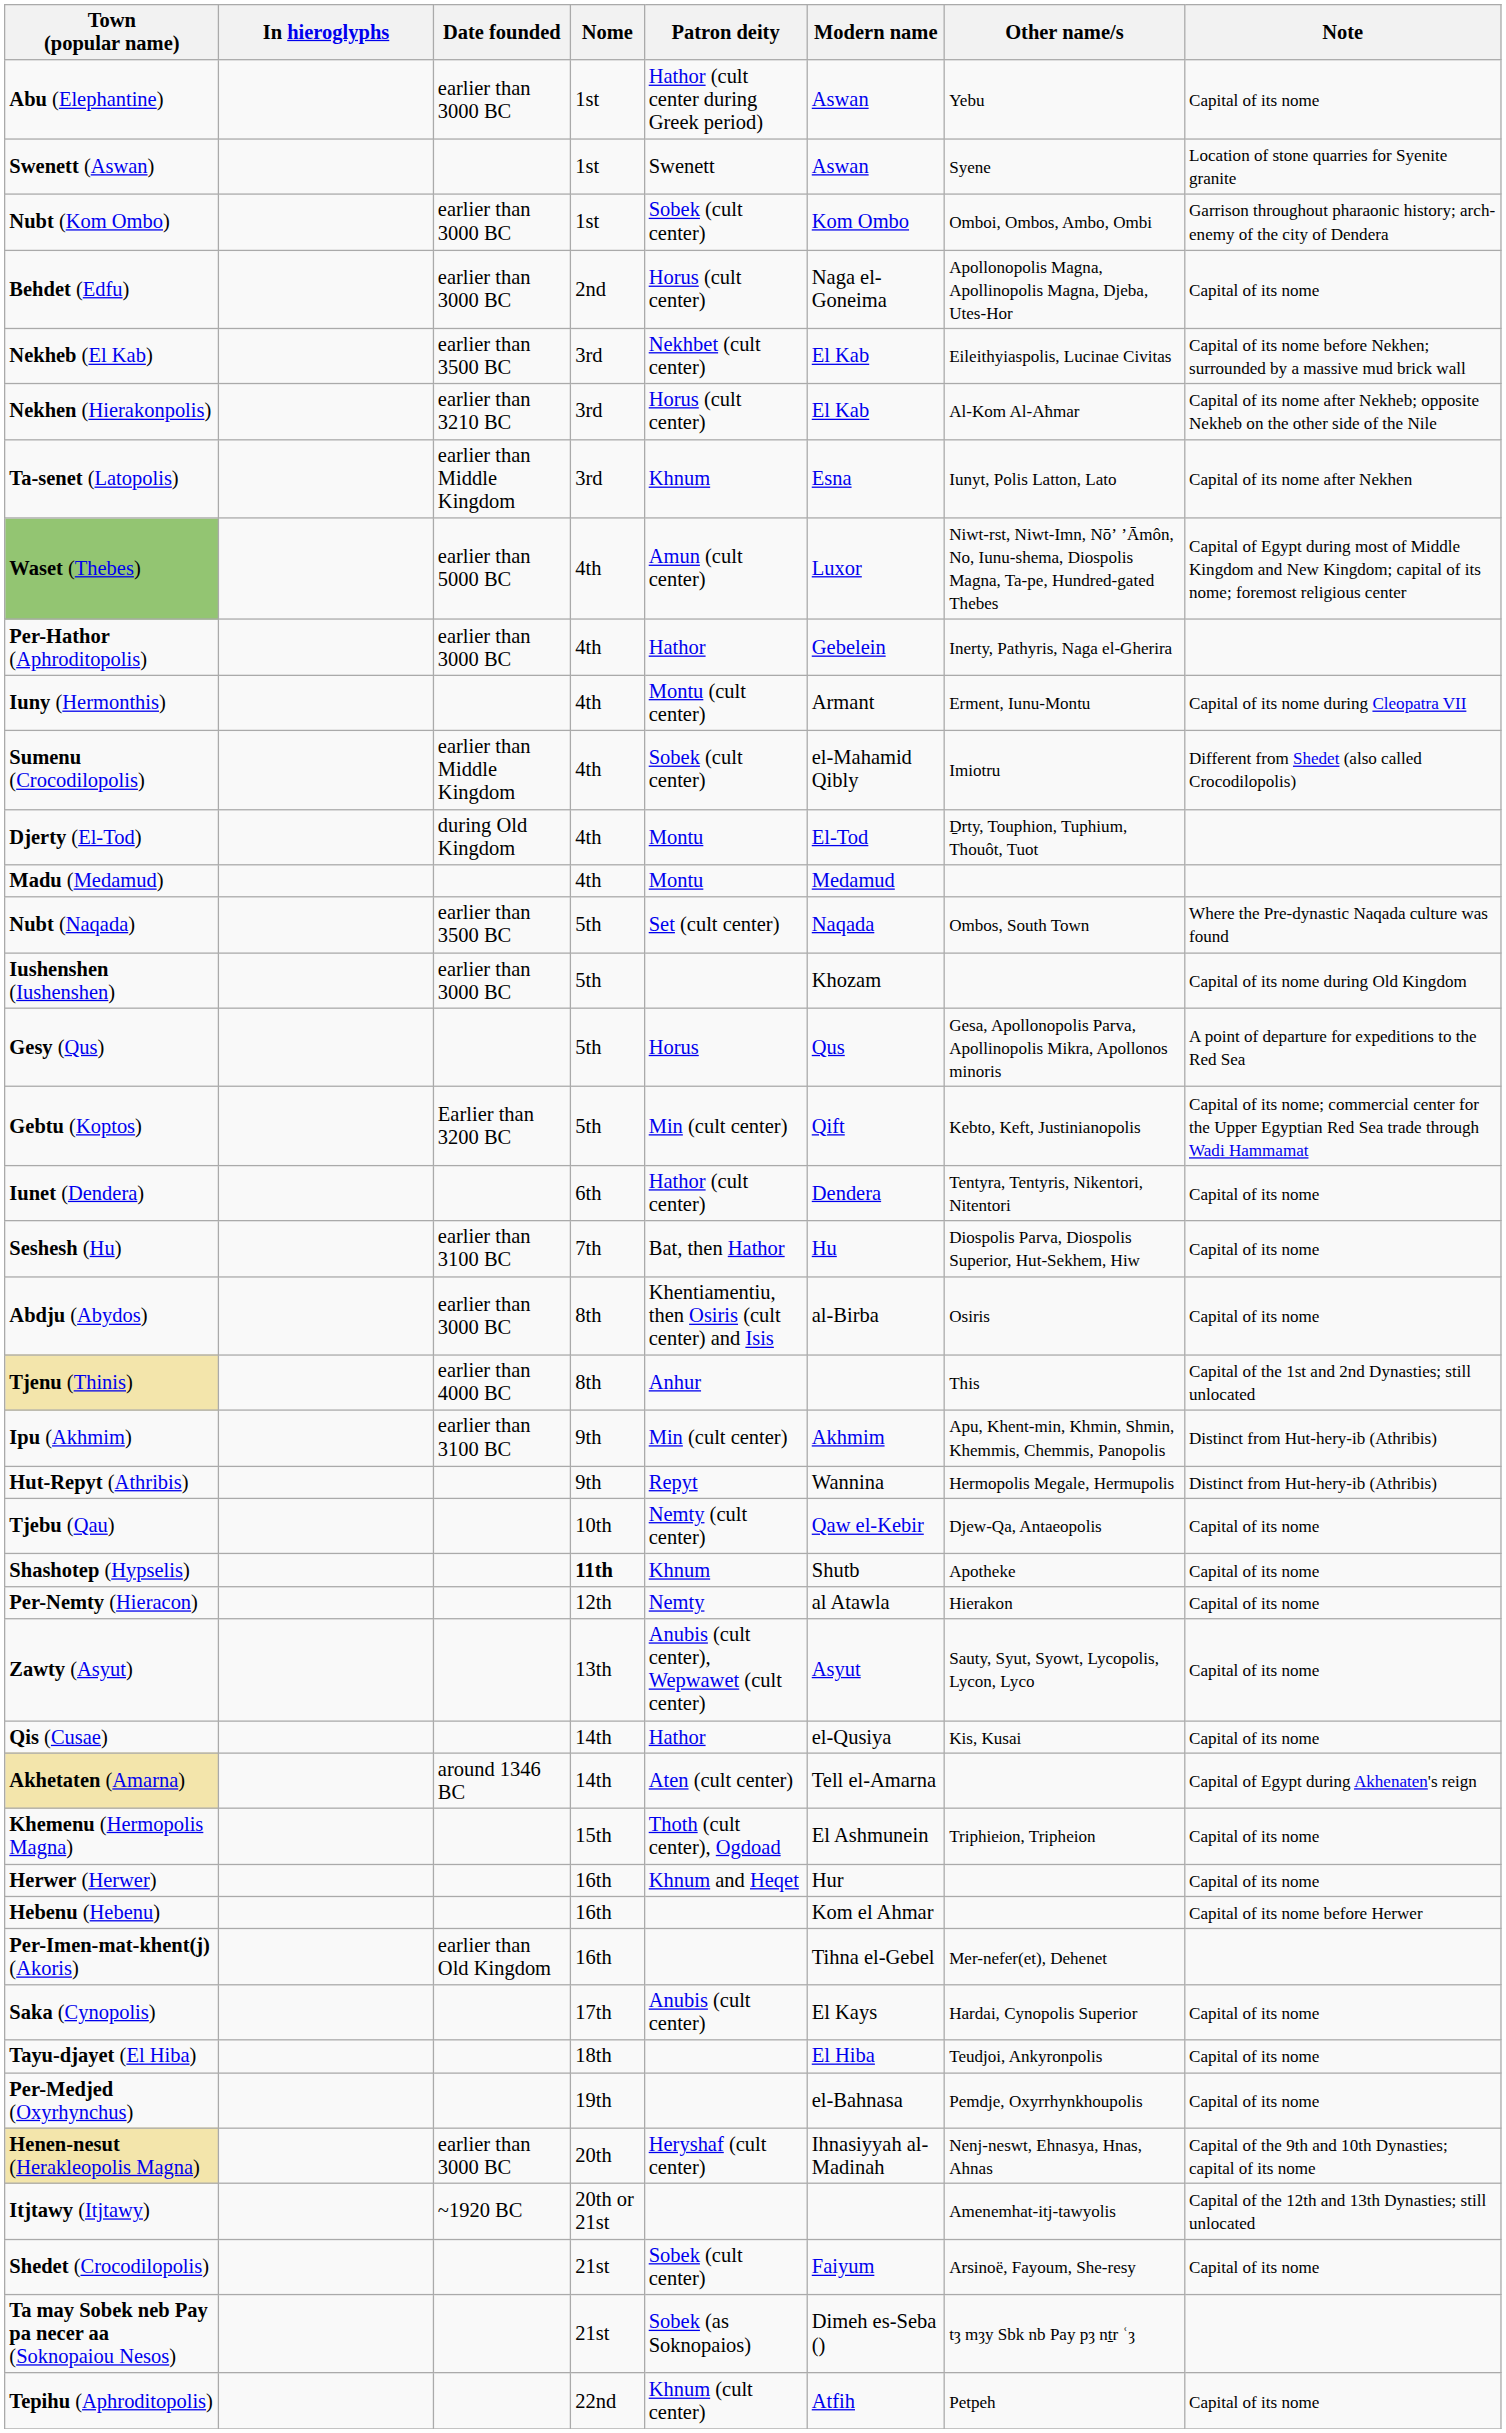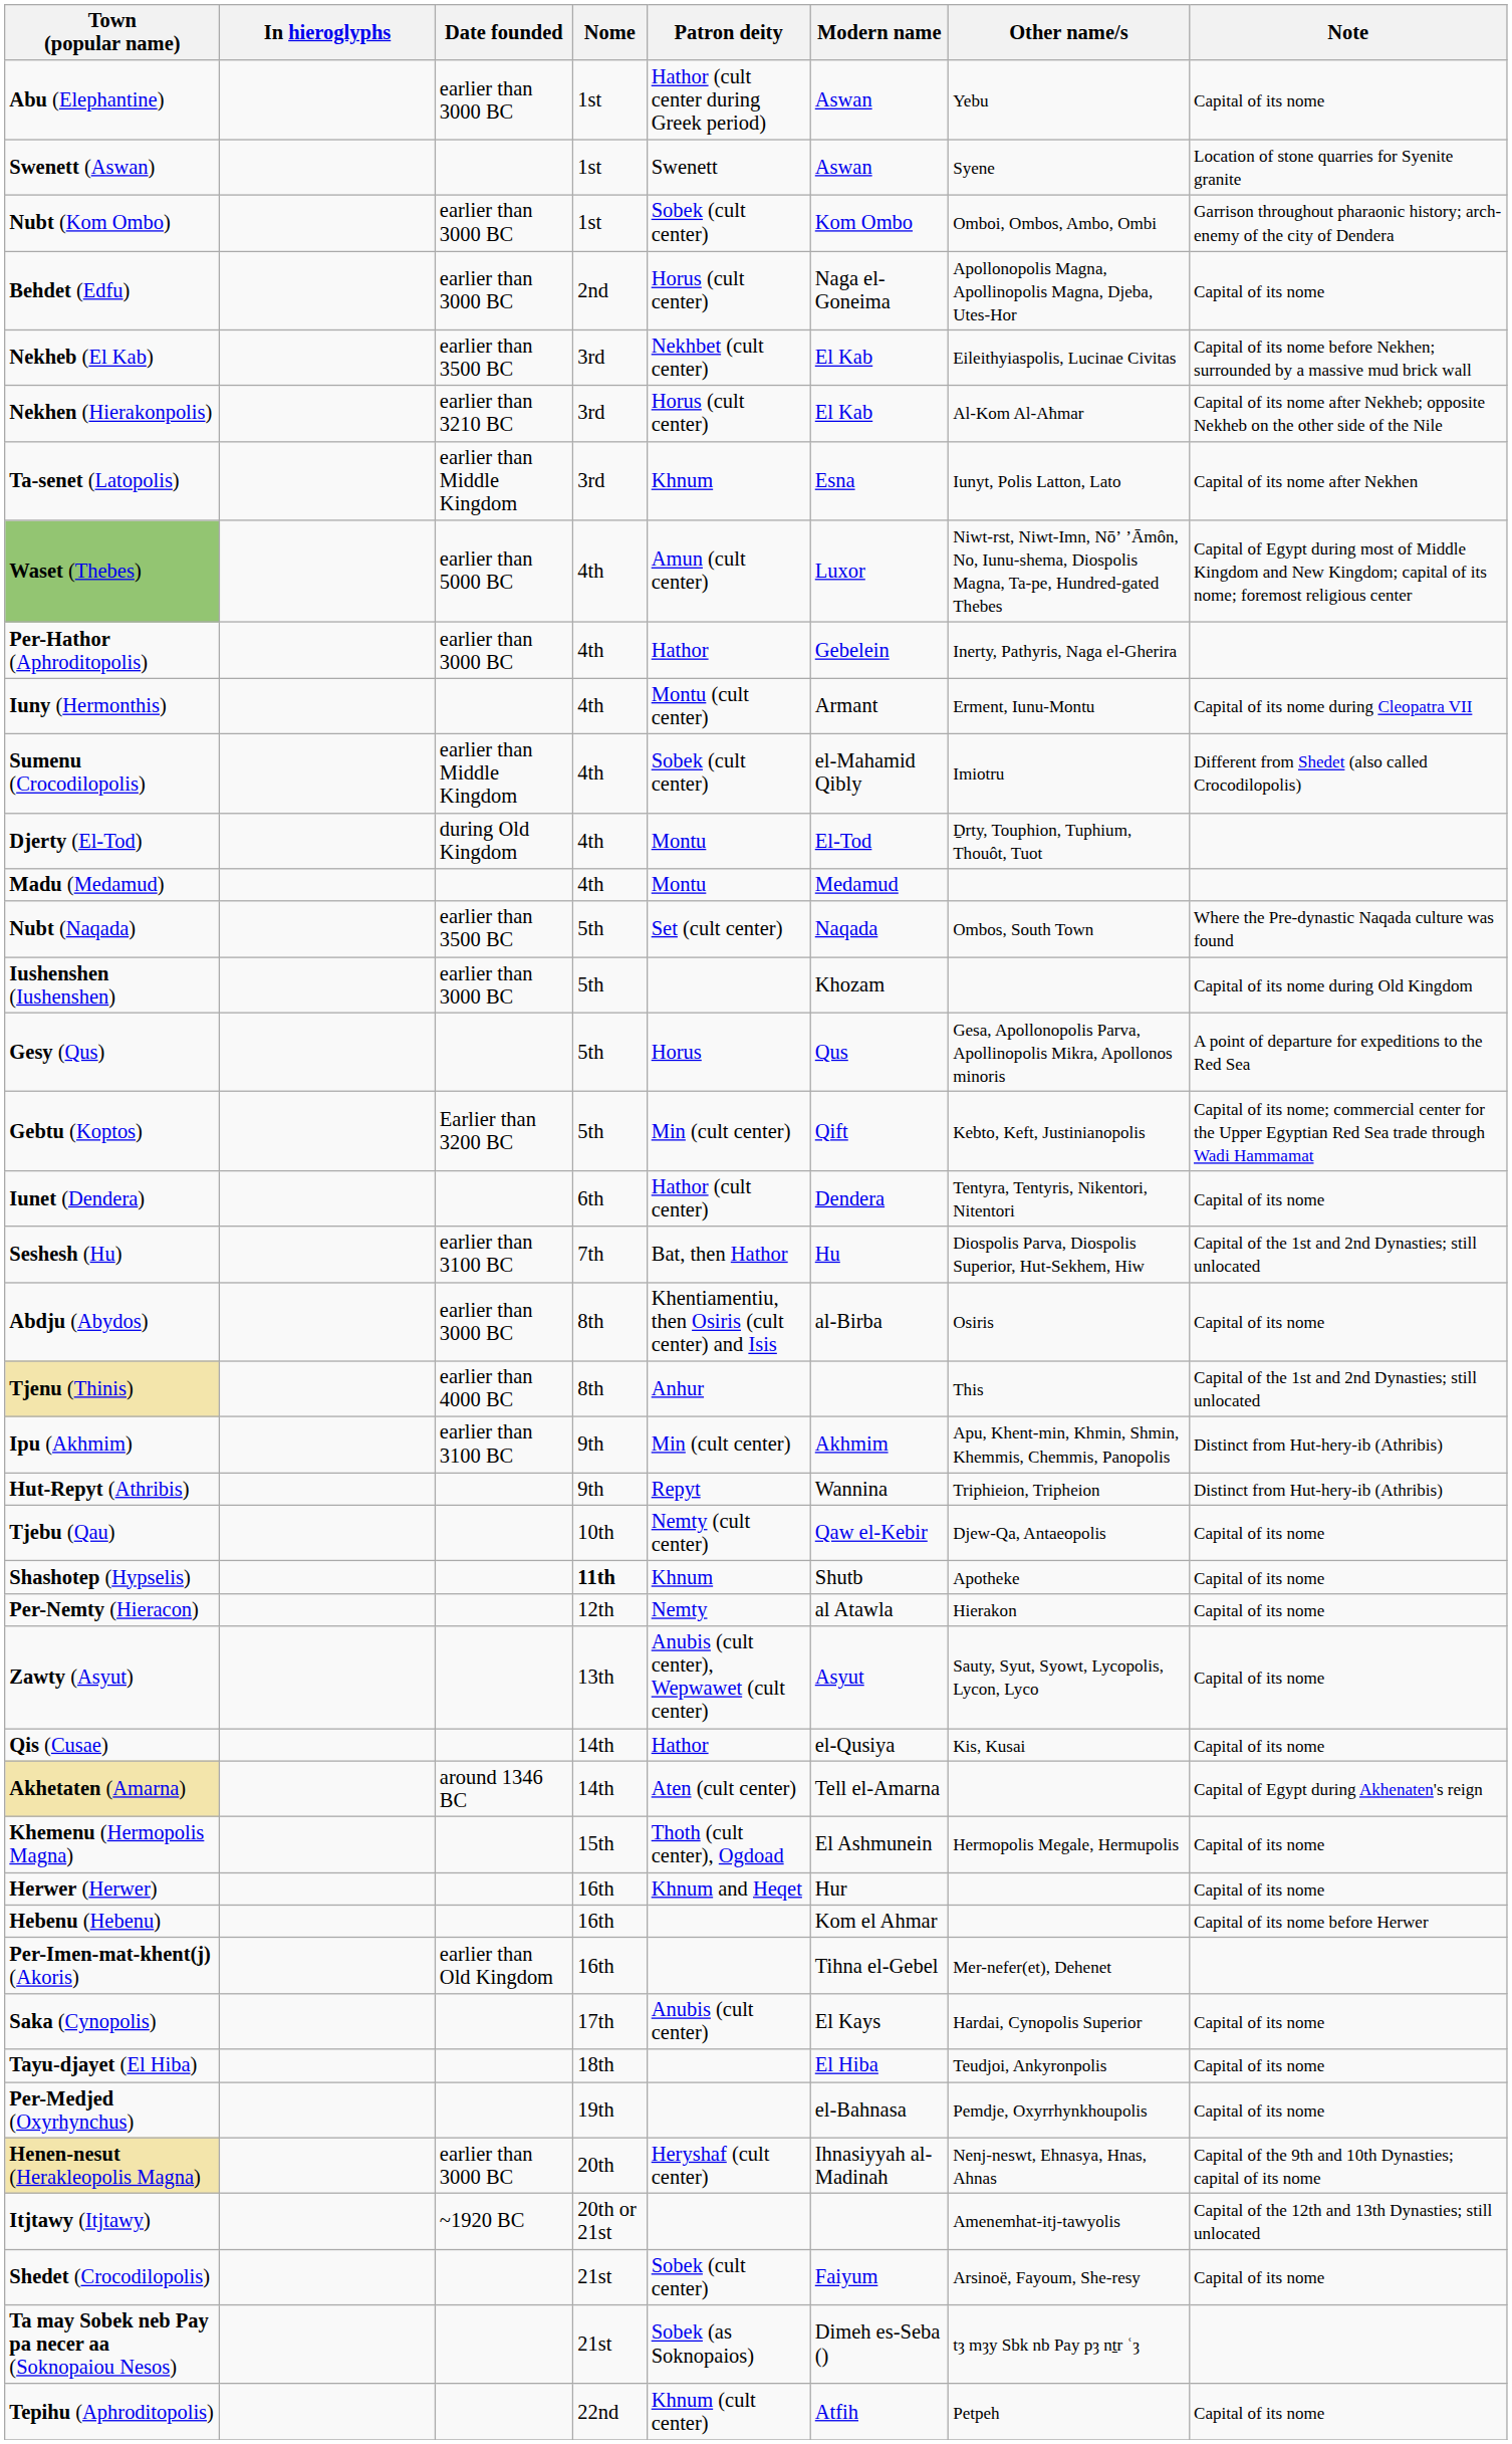Seshesh (Hu) | Note: Capital of its nome -> Capital of the 1st and 2nd Dynasties; still unlocated
Hut-Repyt (Athribis) | Other name/s: Hermopolis Megale, Hermupolis -> Triphieion, Tripheion
Khemenu (Hermopolis Magna) | Other name/s: Triphieion, Tripheion -> Hermopolis Megale, Hermupolis
